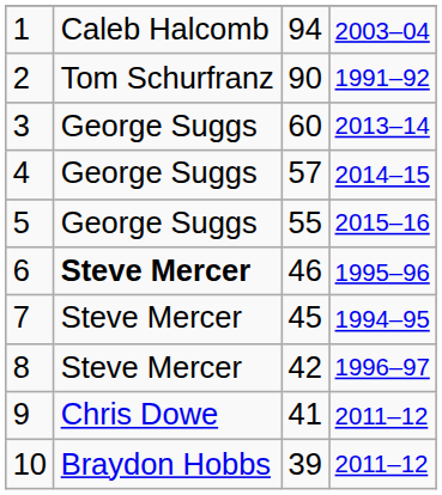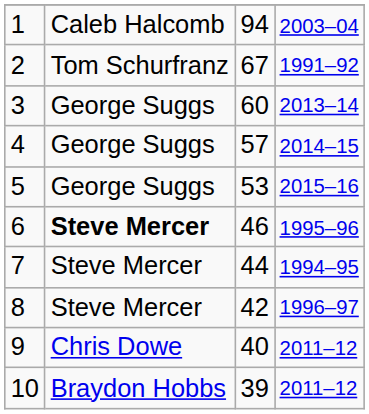2 | column 3: 90 -> 67
5 | column 3: 55 -> 53
7 | column 3: 45 -> 44
9 | column 3: 41 -> 40
